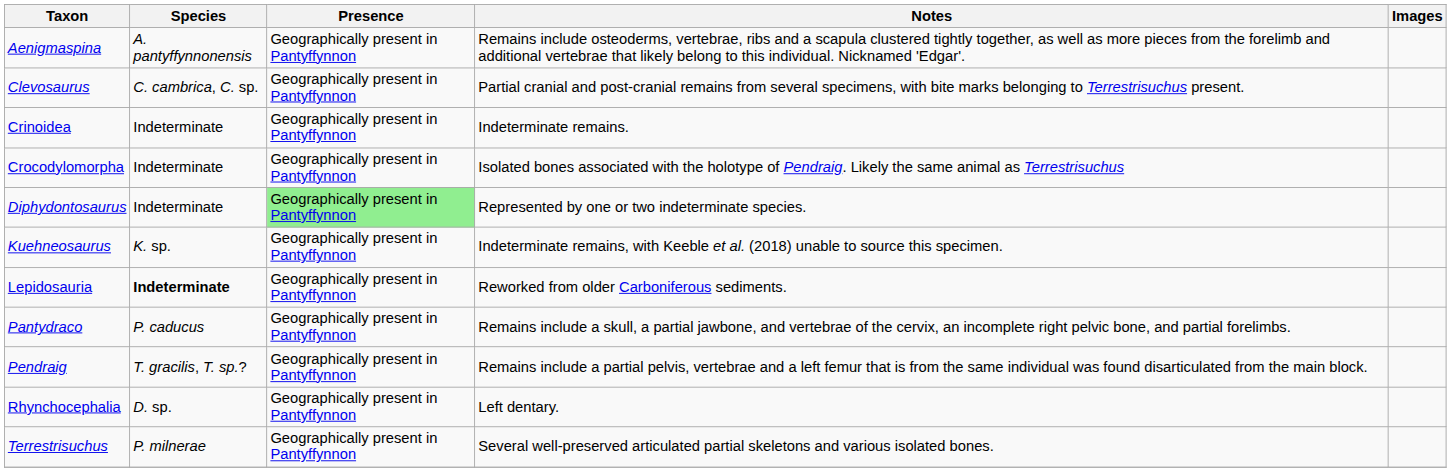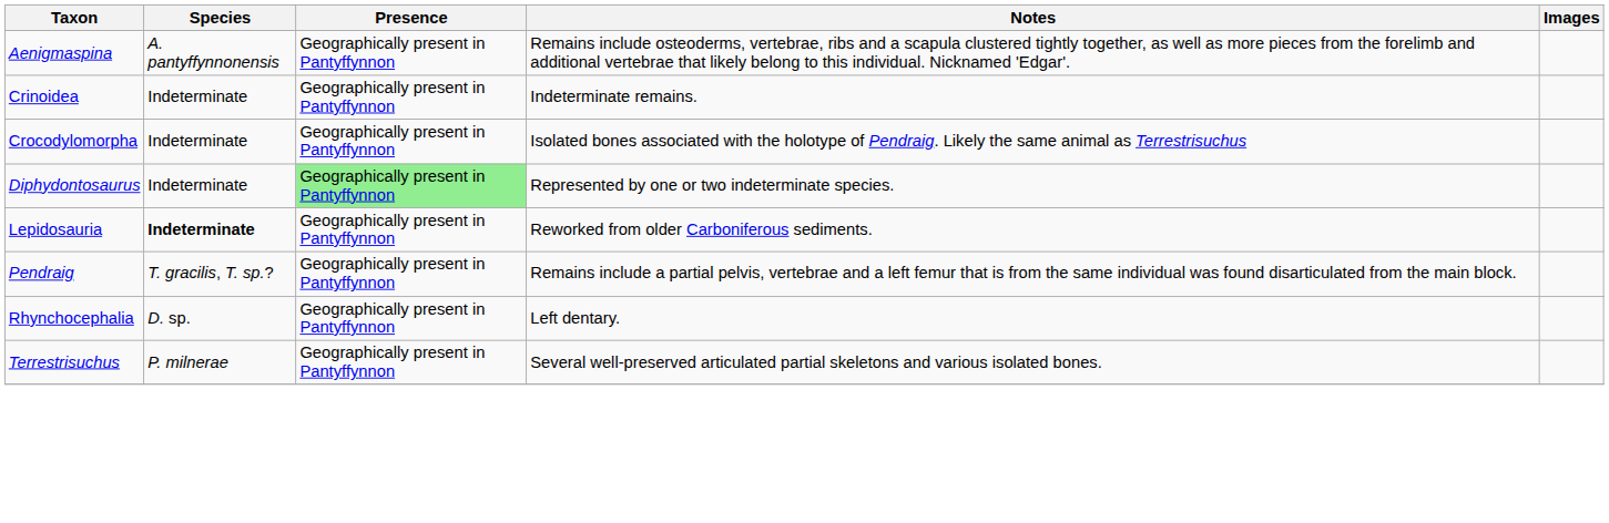- row: Clevosaurus | C. cambrica, C. sp. | Geographically present in Pantyffynnon | Partial cranial and post-cranial remains from several specimens, with bite marks belonging to Terrestrisuchus present.
- row: Kuehneosaurus | K. sp. | Geographically present in Pantyffynnon | Indeterminate remains, with Keeble et al. (2018) unable to source this specimen.
- row: Pantydraco | P. caducus | Geographically present in Pantyffynnon | Remains include a skull, a partial jawbone, and vertebrae of the cervix, an incomplete right pelvic bone, and partial forelimbs.
